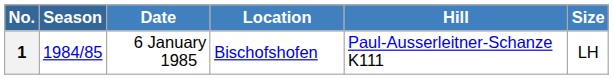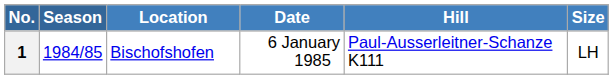columns swapped: Date <-> Location
